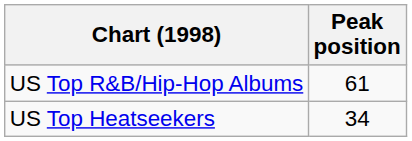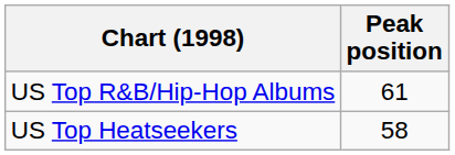US Top Heatseekers | Peak position: 34 -> 58
